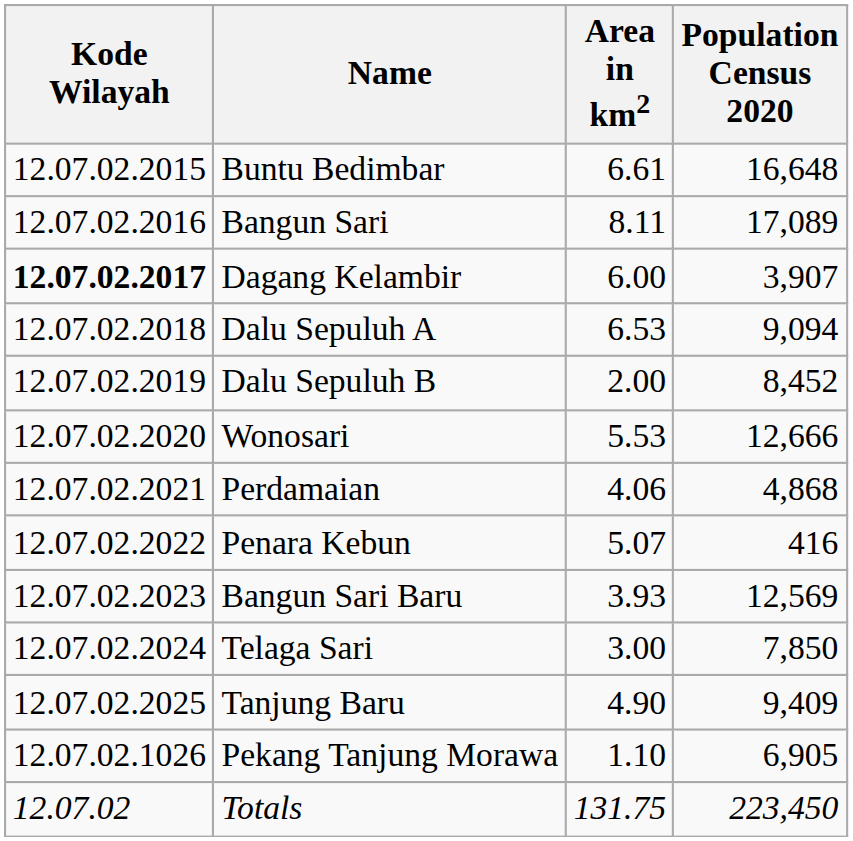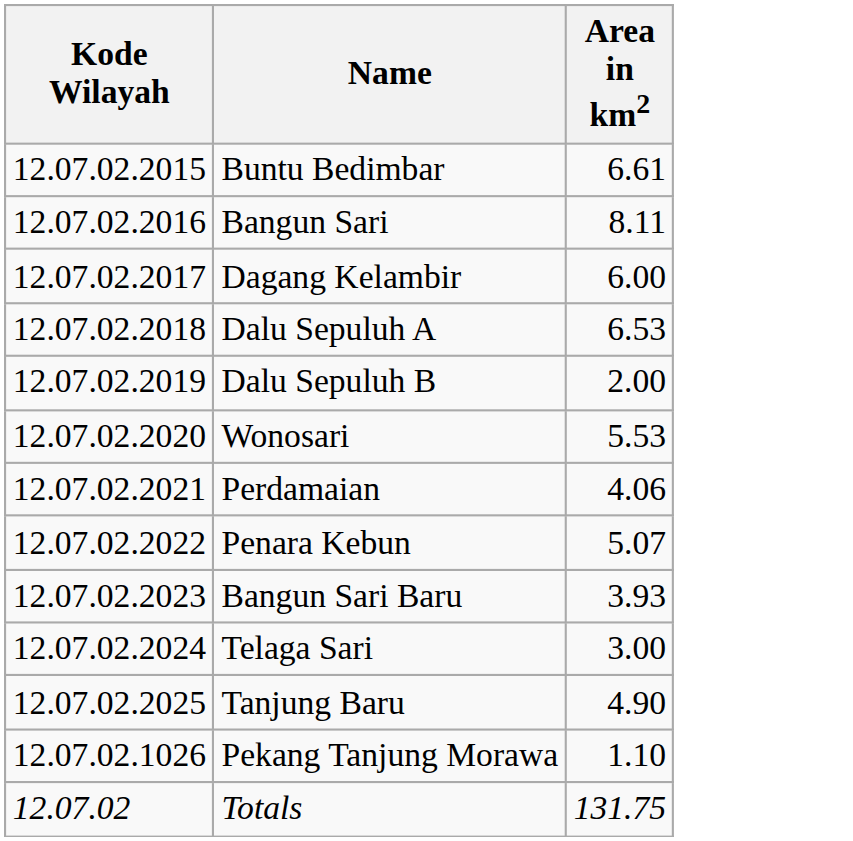- column: Population Census 2020 | 16,648 | 17,089 | 3,907 | 9,094 | 8,452 | 12,666 | 4,868 | 416 | 12,569 | 7,850 | 9,409 | 6,905 | 223,450
Dagang Kelambir | Kode Wilayah: bold -> normal
